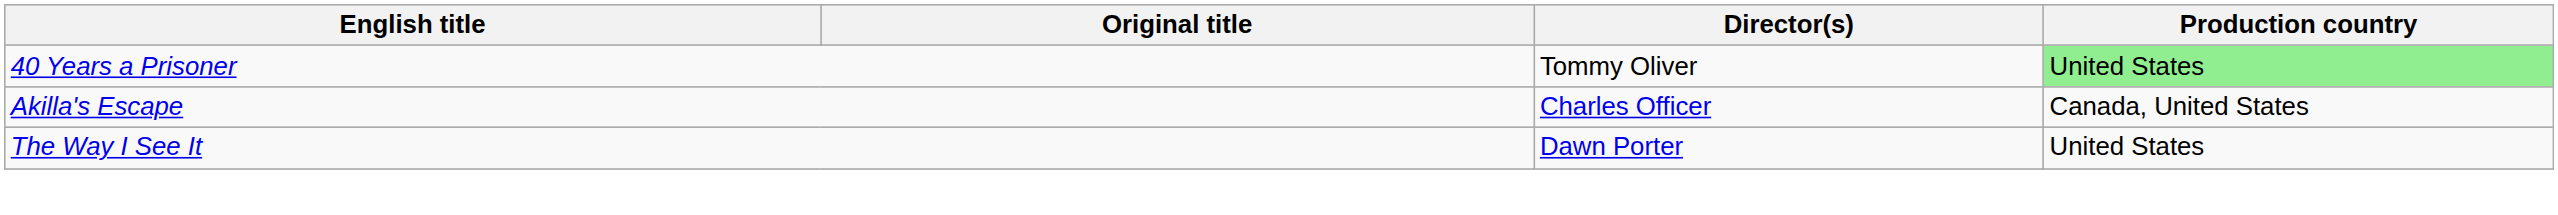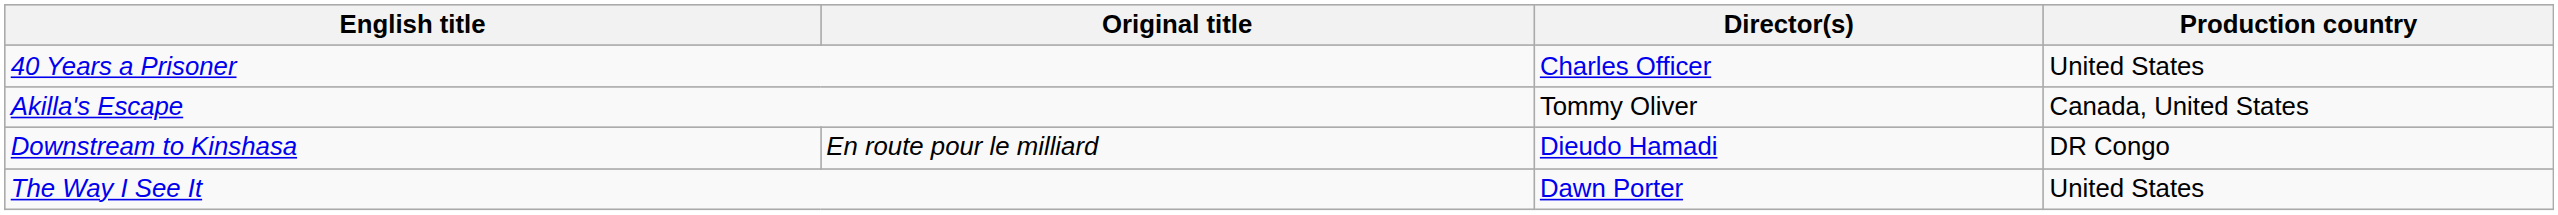40 Years a Prisoner | Director(s): Tommy Oliver -> Charles Officer
40 Years a Prisoner | Production country: lightgreen background -> no background
Akilla's Escape | Director(s): Charles Officer -> Tommy Oliver
+ row: Downstream to Kinshasa | En route pour le milliard | Dieudo Hamadi | DR Congo
